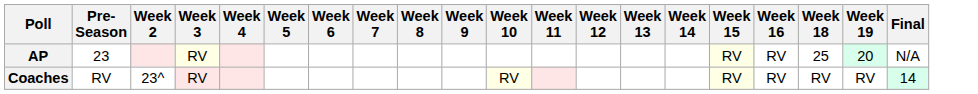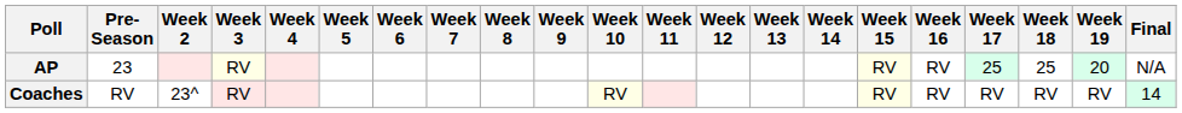+ column: Week 17 | 25 | RV
